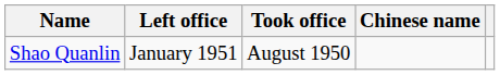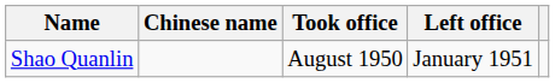columns swapped: Chinese name <-> Left office
